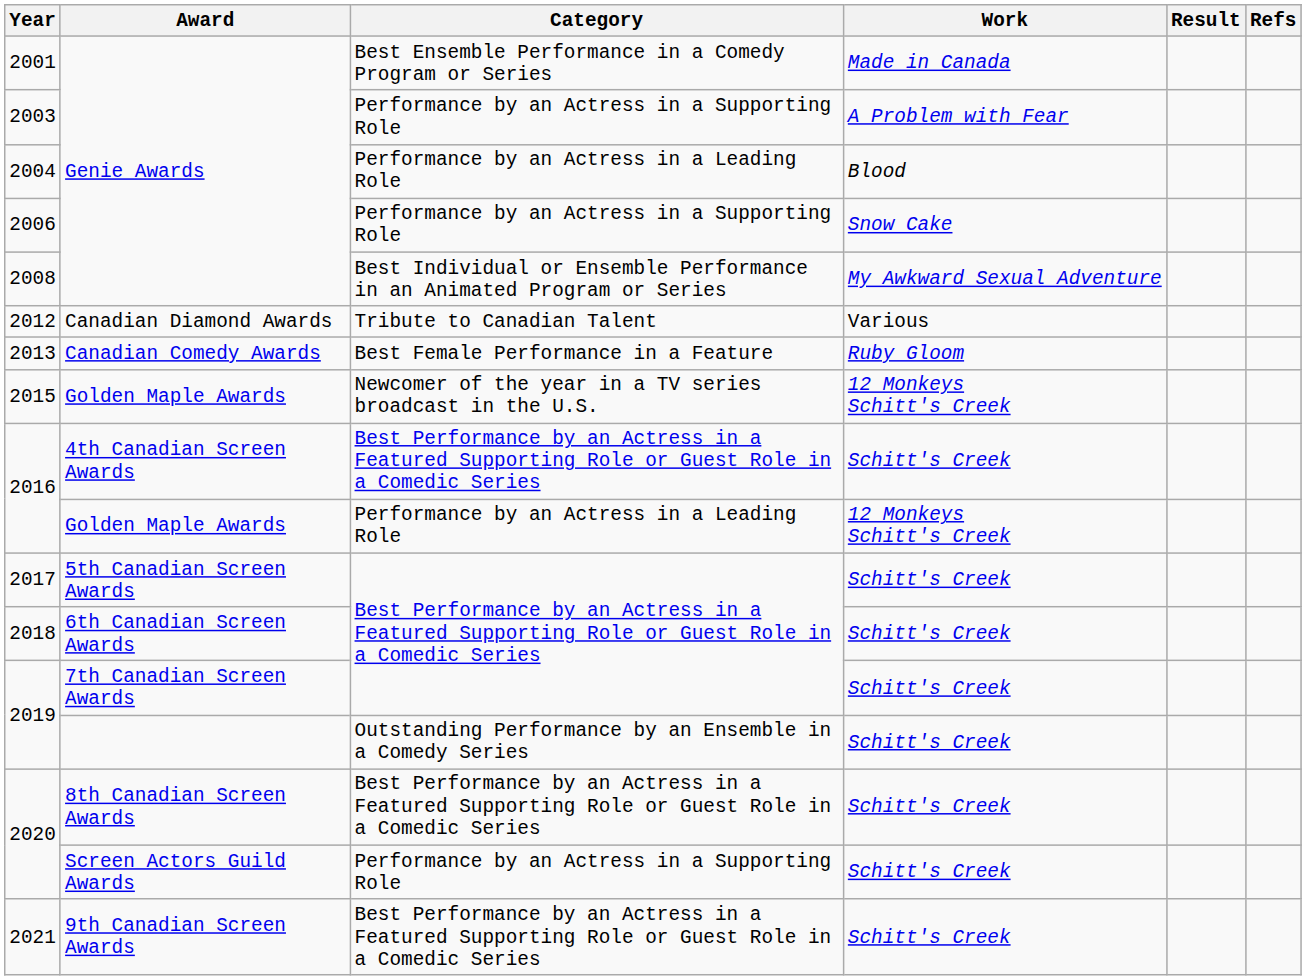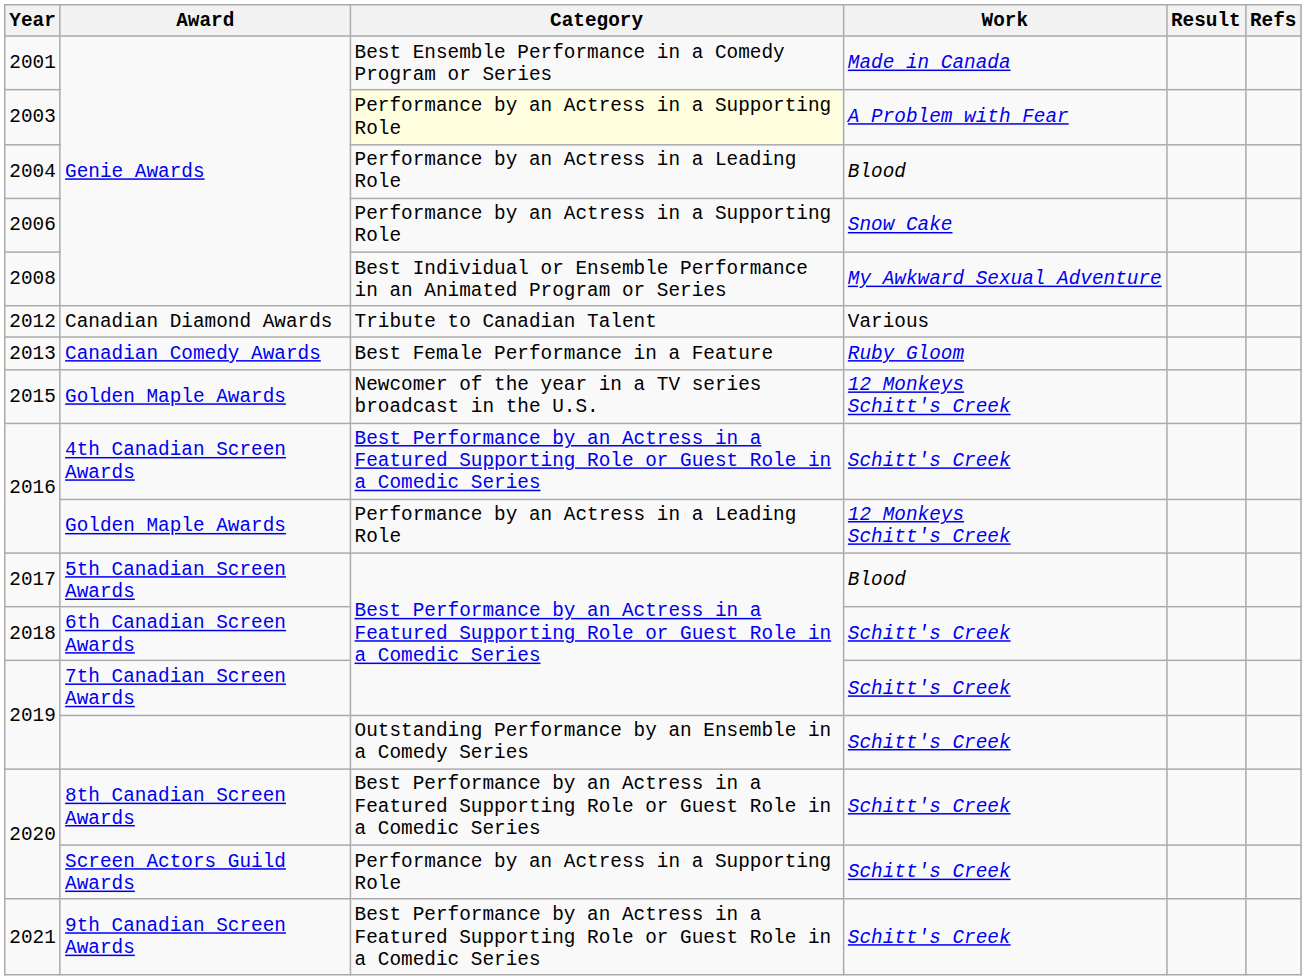2003 | Category: no background -> lightyellow background
2017 | Work: Schitt's Creek -> Blood
